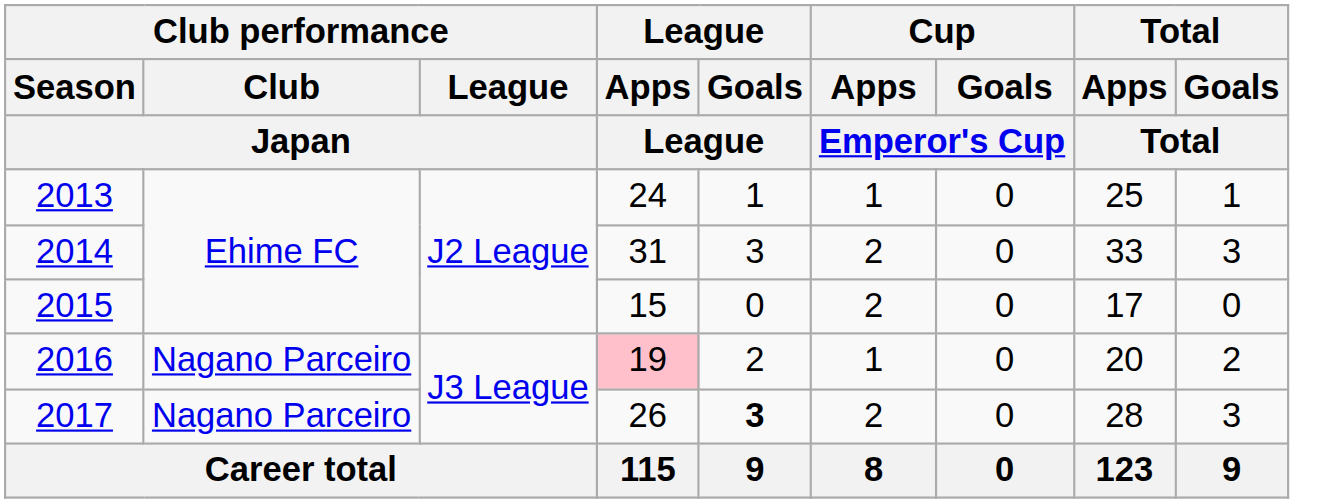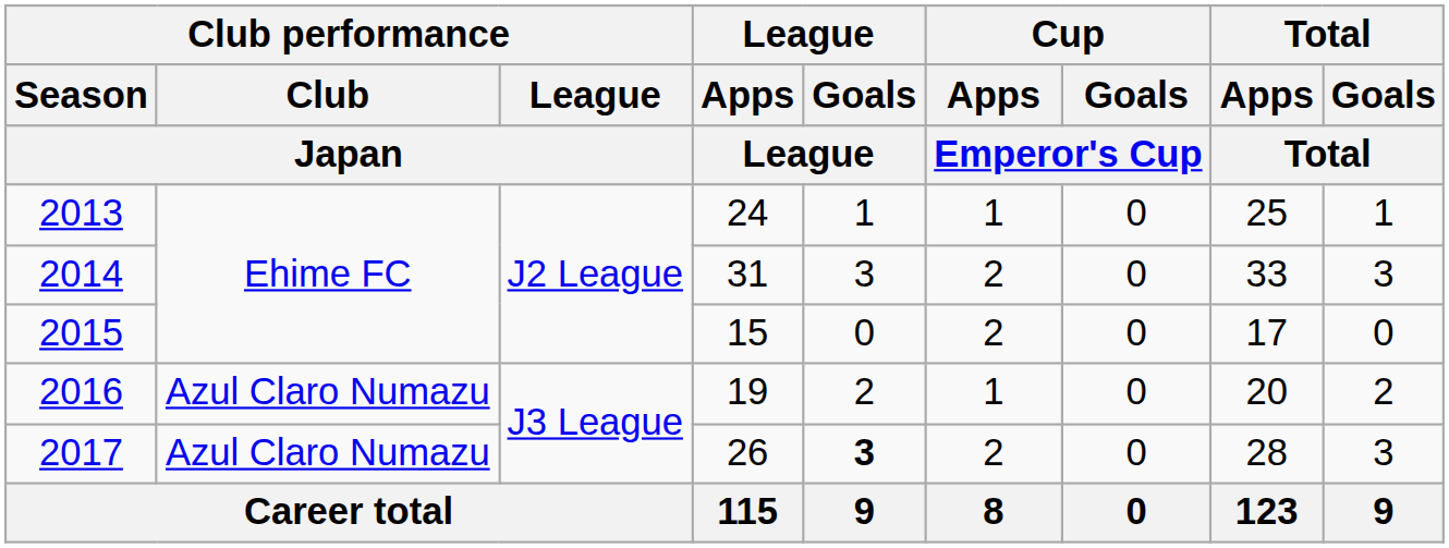2016 | Club performance / Club / Japan: Nagano Parceiro -> Azul Claro Numazu
2016 | League / Apps / League: pink background -> no background
2017 | Club performance / Club / Japan: Nagano Parceiro -> Azul Claro Numazu
